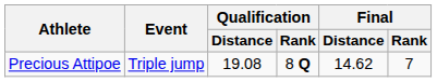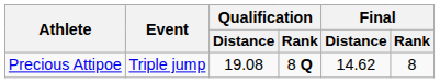Precious Attipoe | Final / Rank: 7 -> 8
